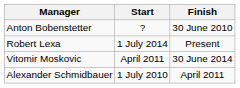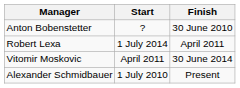Robert Lexa | Finish: Present -> April 2011
Alexander Schmidbauer | Finish: April 2011 -> Present
